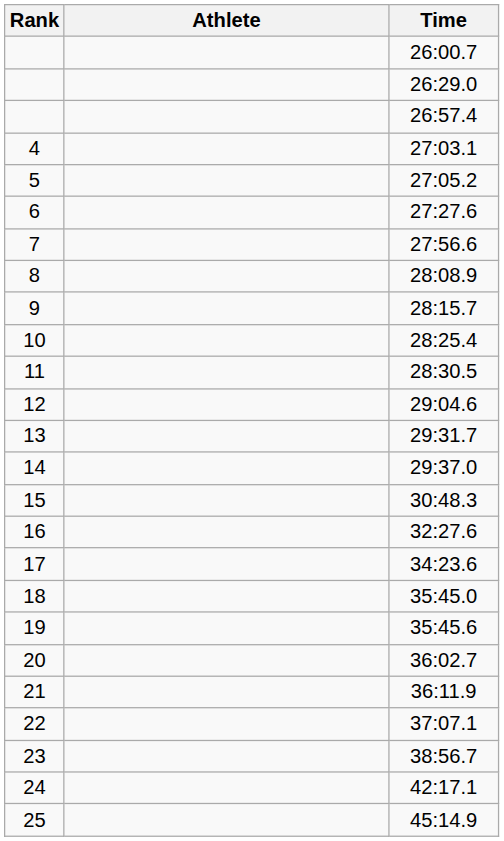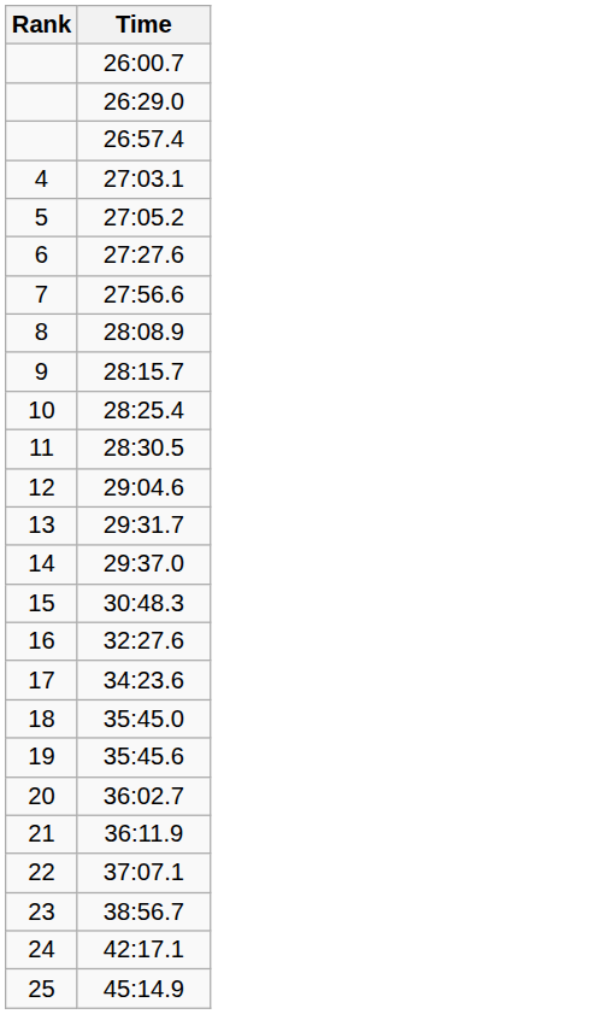- column: Athlete
